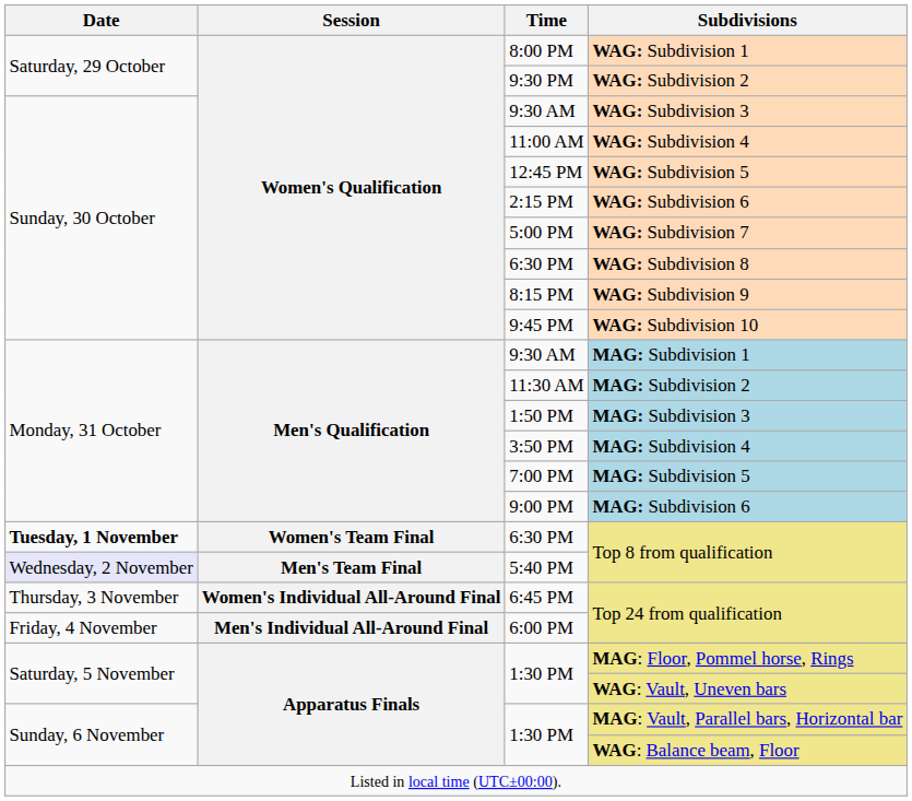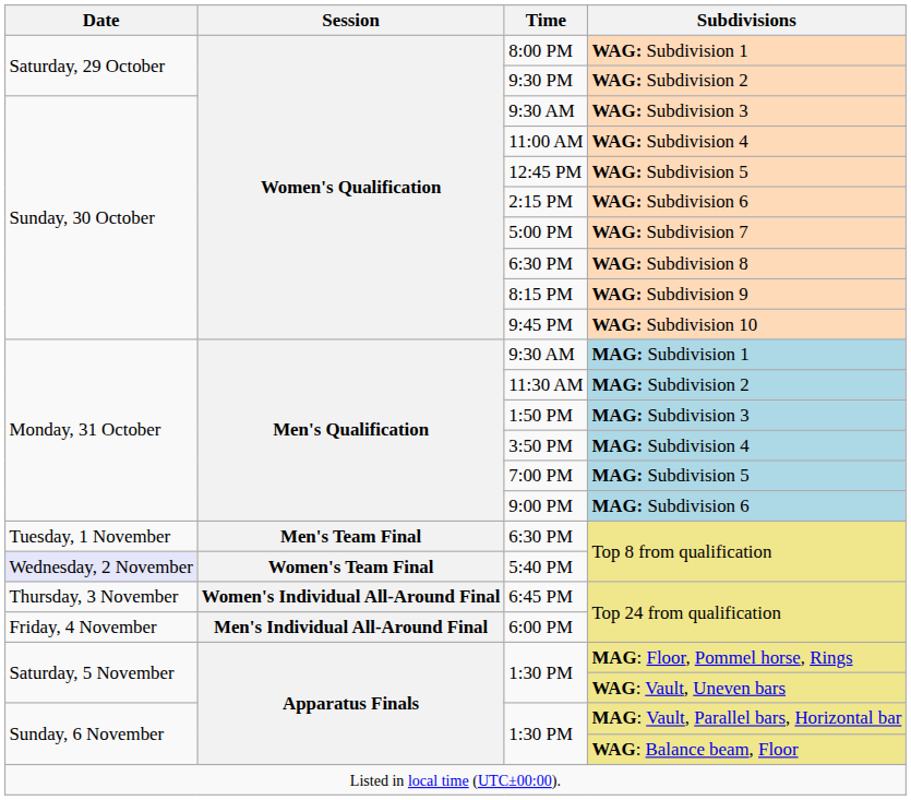6:30 PM / Top 8 from qualification | Date: bold -> normal
6:30 PM / Top 8 from qualification | Session: Women's Team Final -> Men's Team Final
5:40 PM / Top 8 from qualification | Session: Men's Team Final -> Women's Team Final
